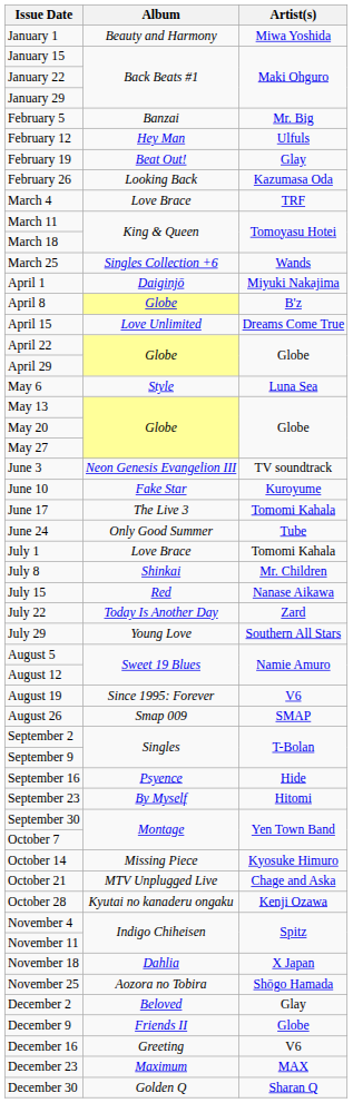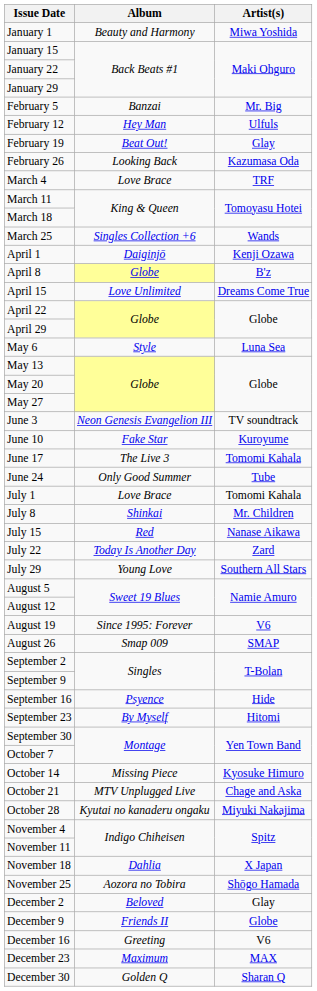April 1 | Artist(s): Miyuki Nakajima -> Kenji Ozawa
October 28 | Artist(s): Kenji Ozawa -> Miyuki Nakajima
